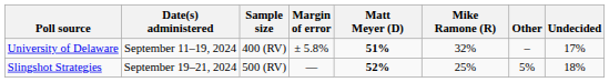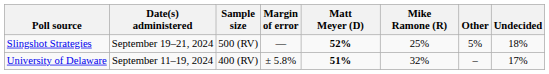rows swapped: Slingshot Strategies <-> University of Delaware
